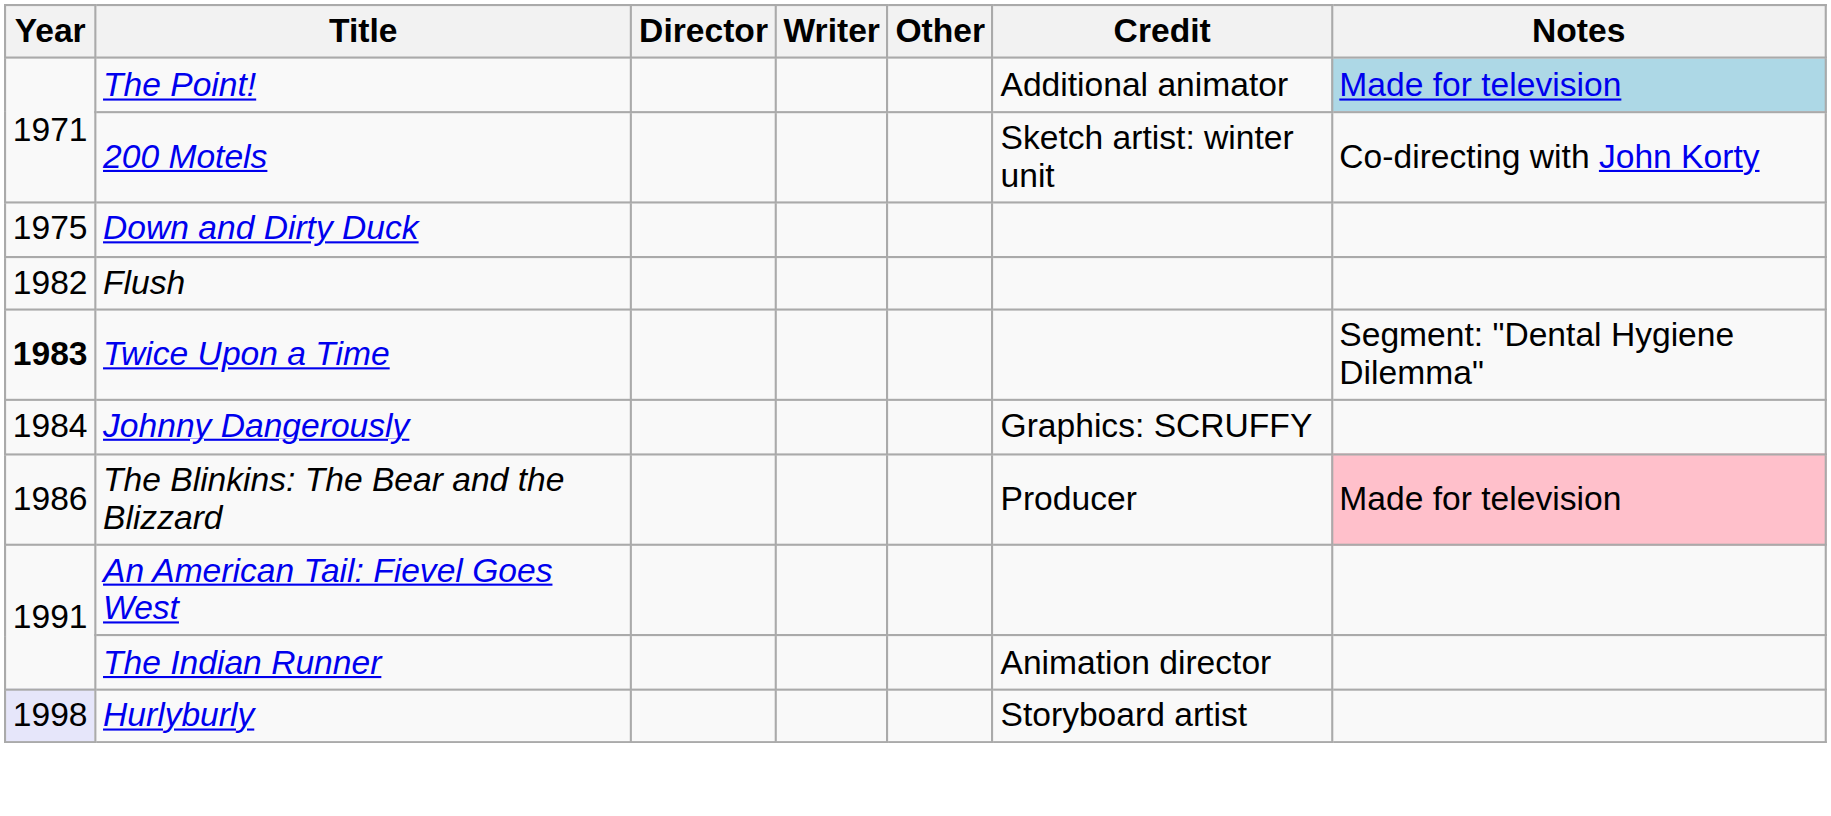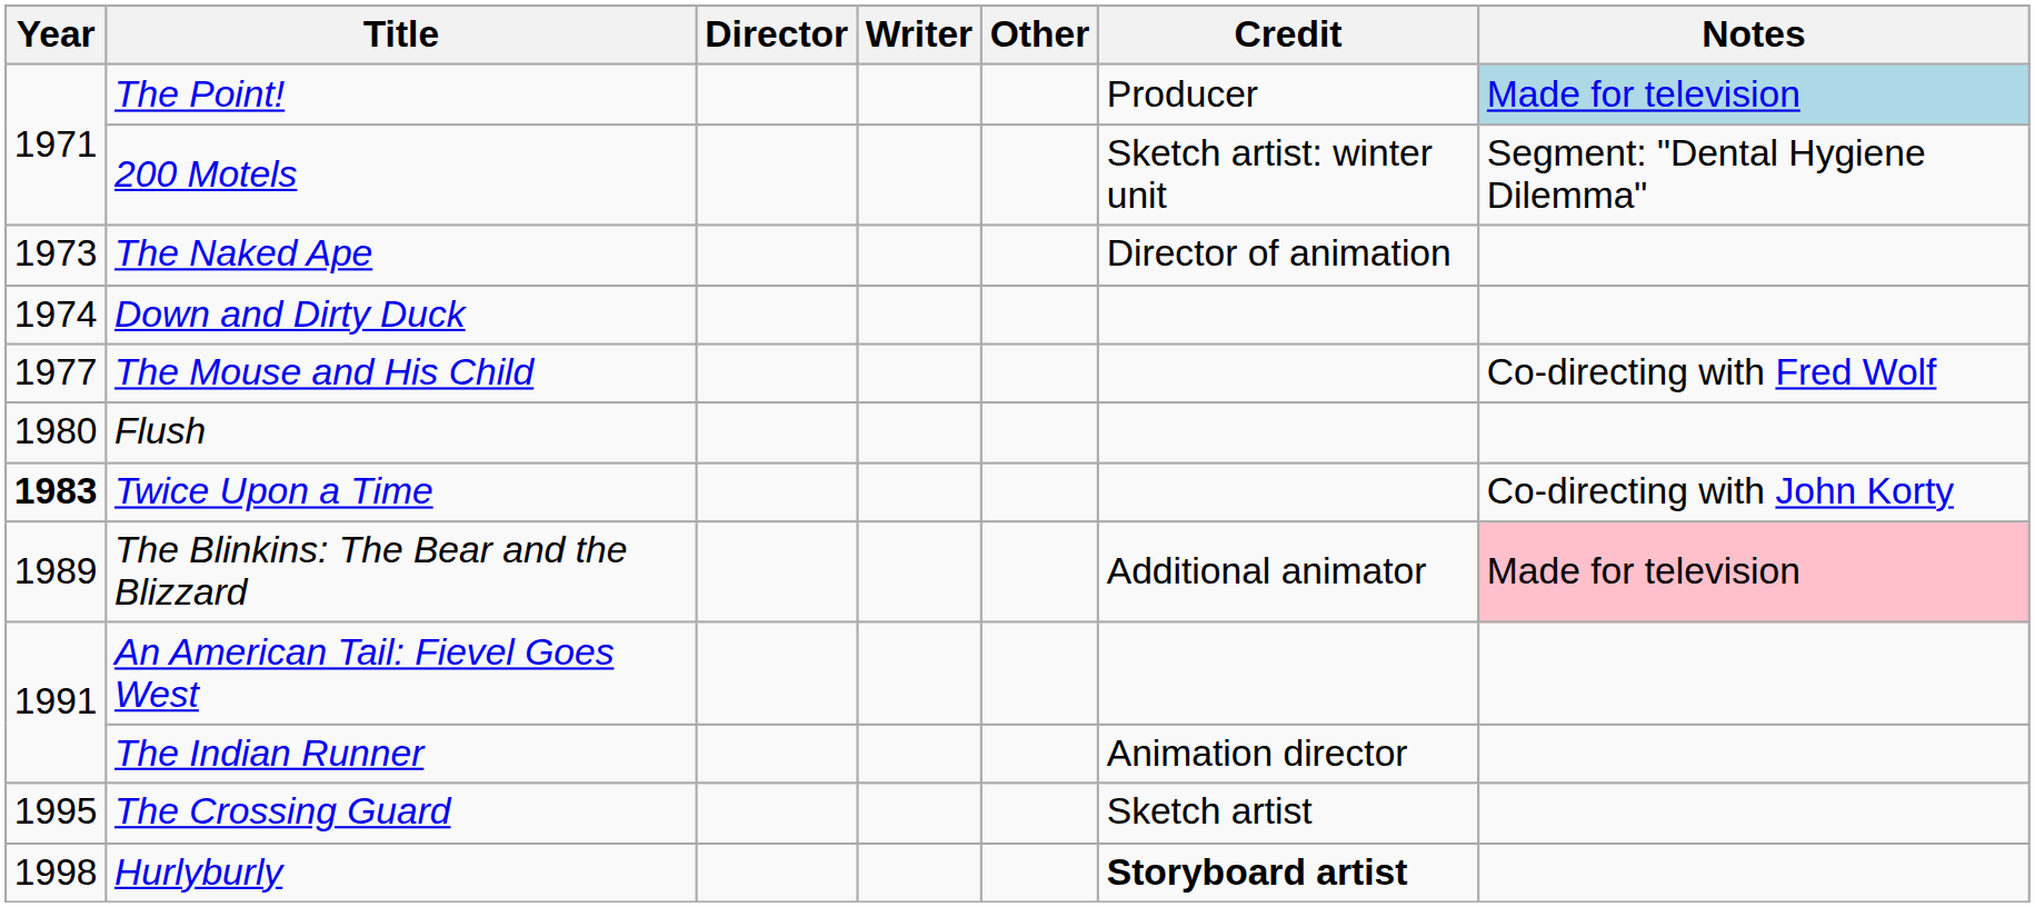The Point! | Credit: Additional animator -> Producer
200 Motels | Notes: Co-directing with John Korty -> Segment: "Dental Hygiene Dilemma"
+ row: 1973 | The Naked Ape | Director of animation
Down and Dirty Duck | Year: 1975 -> 1974
+ row: 1977 | The Mouse and His Child | Co-directing with Fred Wolf
Flush | Year: 1982 -> 1980
Twice Upon a Time | Notes: Segment: "Dental Hygiene Dilemma" -> Co-directing with John Korty
- row: 1984 | Johnny Dangerously | Graphics: SCRUFFY
The Blinkins: The Bear and the Blizzard | Year: 1986 -> 1989
The Blinkins: The Bear and the Blizzard | Credit: Producer -> Additional animator
+ row: 1995 | The Crossing Guard | Sketch artist
Hurlyburly | Year: lavender background -> no background
Hurlyburly | Credit: normal -> bold
